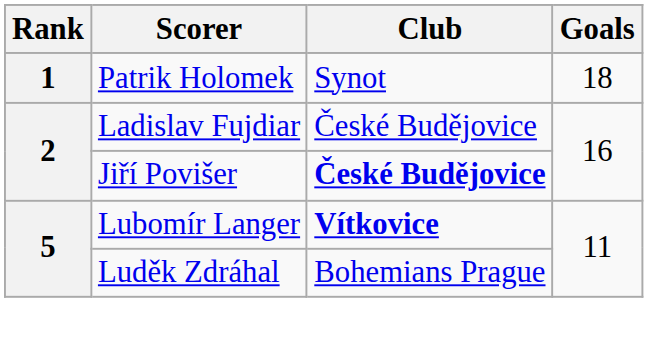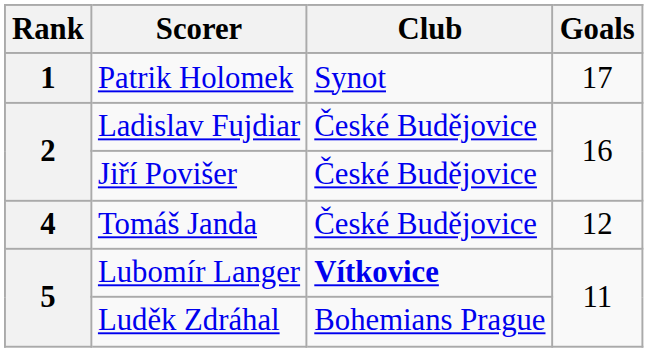Patrik Holomek | Goals: 18 -> 17
Jiří Povišer | Club: bold -> normal
+ row: 4 | Tomáš Janda | České Budějovice | 12
